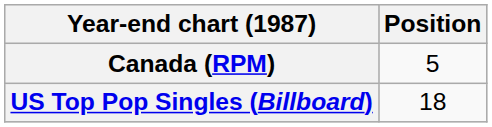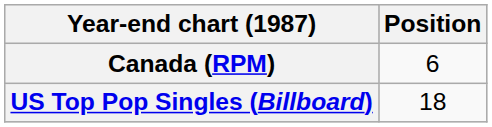Canada (RPM) | Position: 5 -> 6
